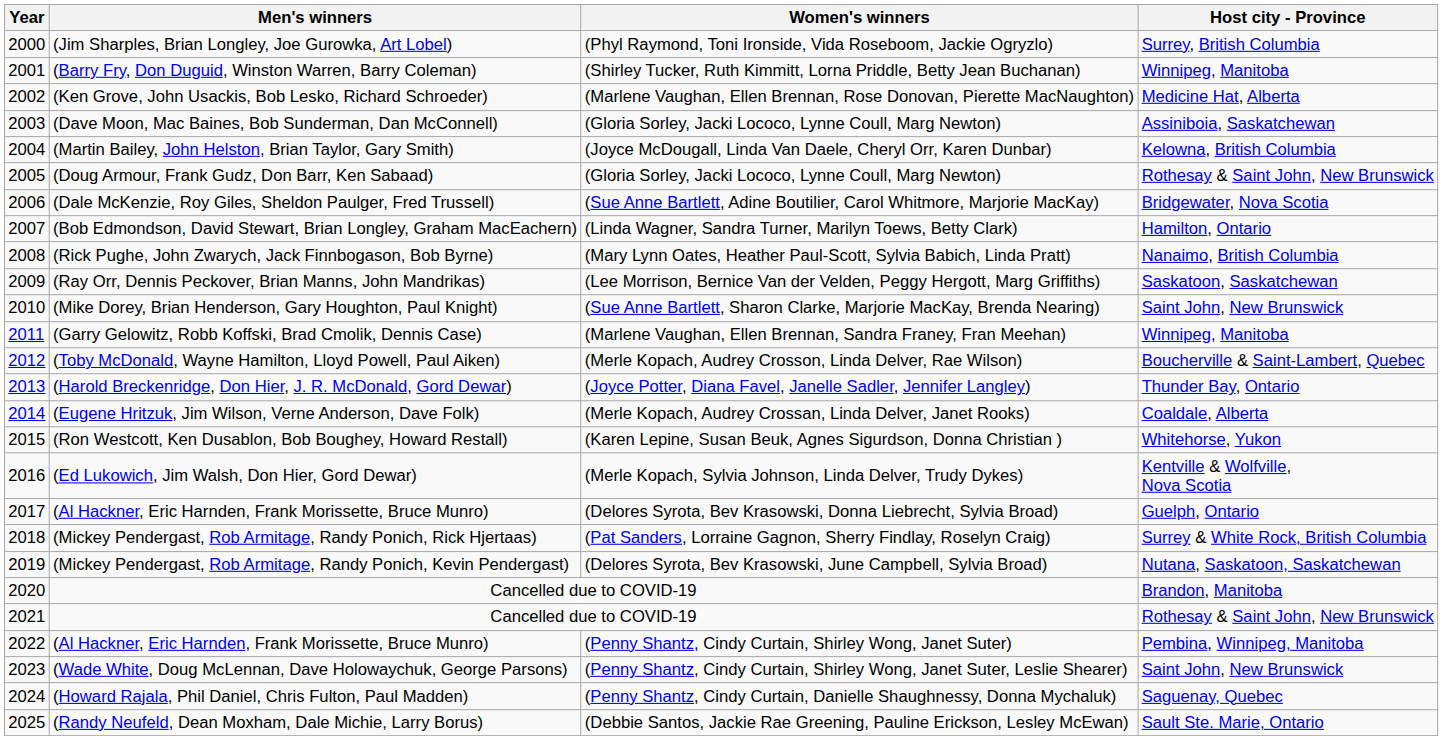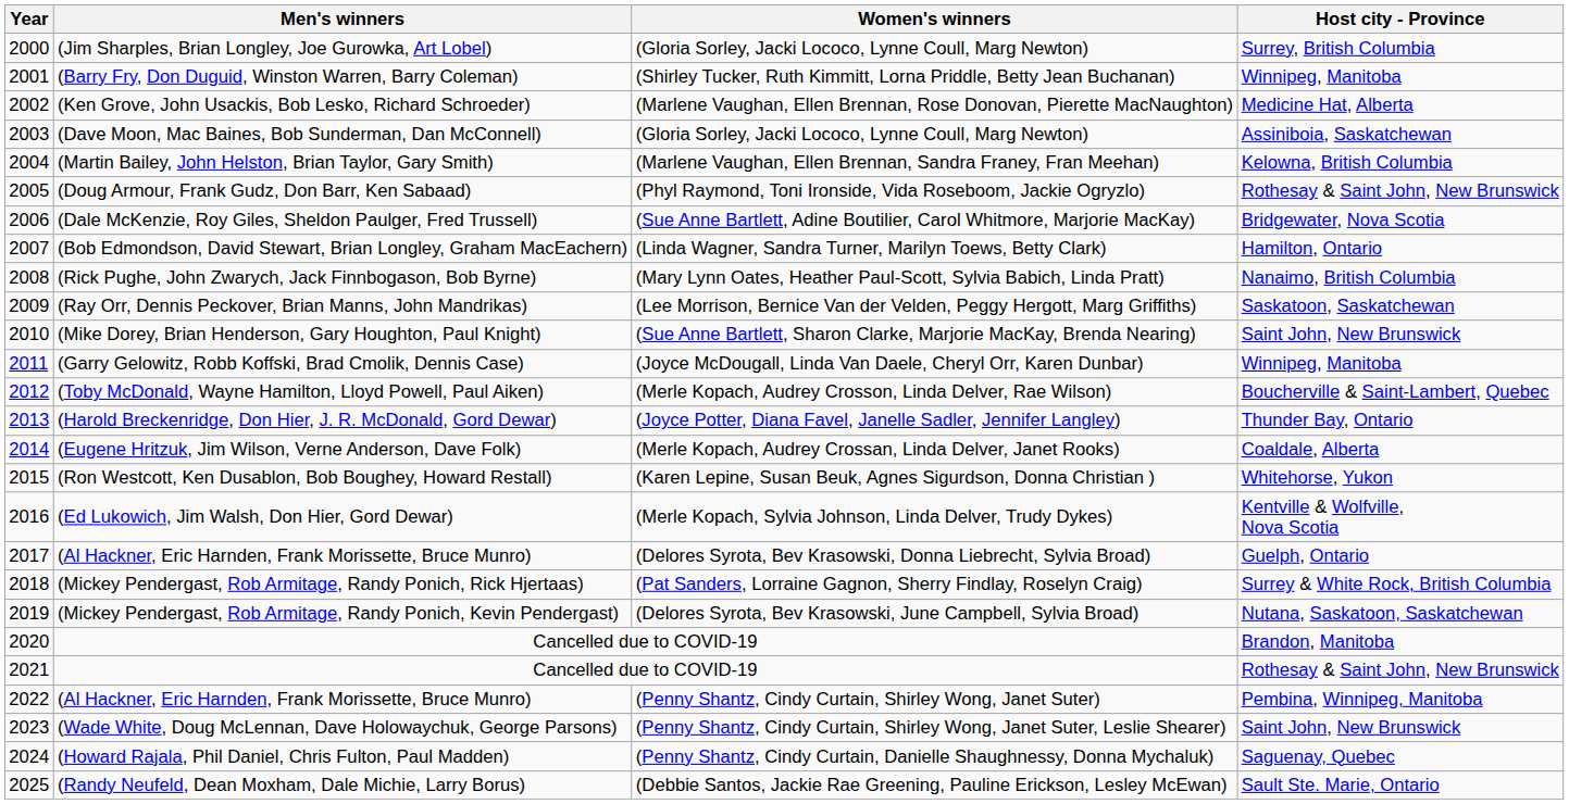(Jim Sharples, Brian Longley, Joe Gurowka, Art Lobel) | Women's winners: (Phyl Raymond, Toni Ironside, Vida Roseboom, Jackie Ogryzlo) -> (Gloria Sorley, Jacki Lococo, Lynne Coull, Marg Newton)
(Martin Bailey, John Helston, Brian Taylor, Gary Smith) | Women's winners: (Joyce McDougall, Linda Van Daele, Cheryl Orr, Karen Dunbar) -> (Marlene Vaughan, Ellen Brennan, Sandra Franey, Fran Meehan)
(Doug Armour, Frank Gudz, Don Barr, Ken Sabaad) | Women's winners: (Gloria Sorley, Jacki Lococo, Lynne Coull, Marg Newton) -> (Phyl Raymond, Toni Ironside, Vida Roseboom, Jackie Ogryzlo)
(Garry Gelowitz, Robb Koffski, Brad Cmolik, Dennis Case) | Women's winners: (Marlene Vaughan, Ellen Brennan, Sandra Franey, Fran Meehan) -> (Joyce McDougall, Linda Van Daele, Cheryl Orr, Karen Dunbar)
